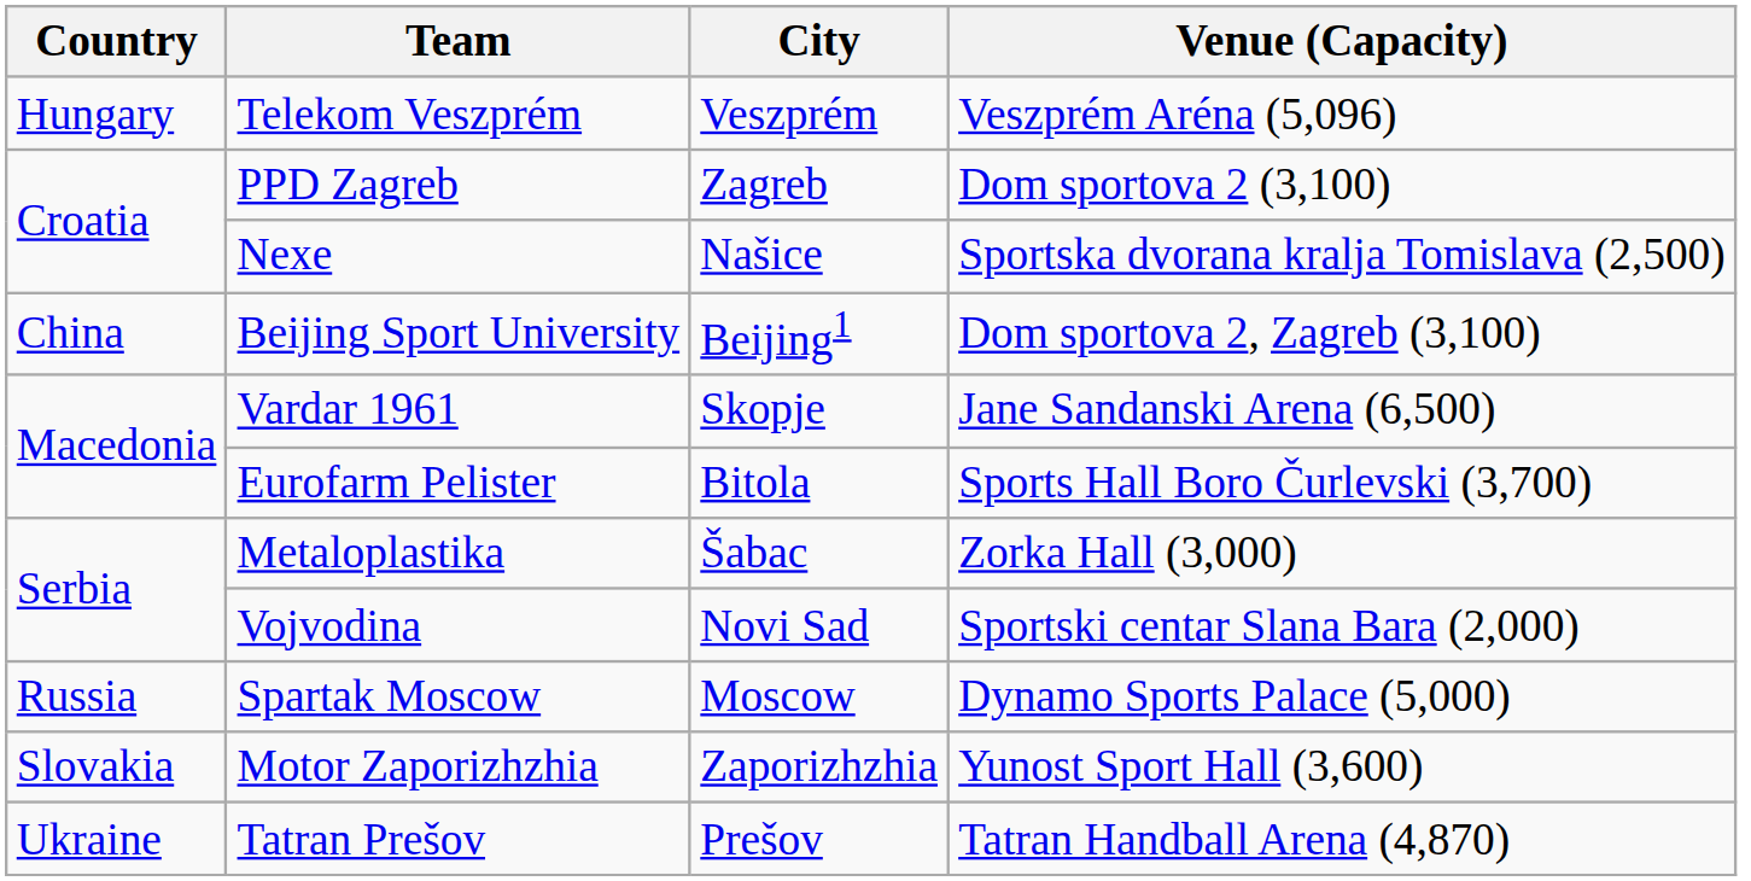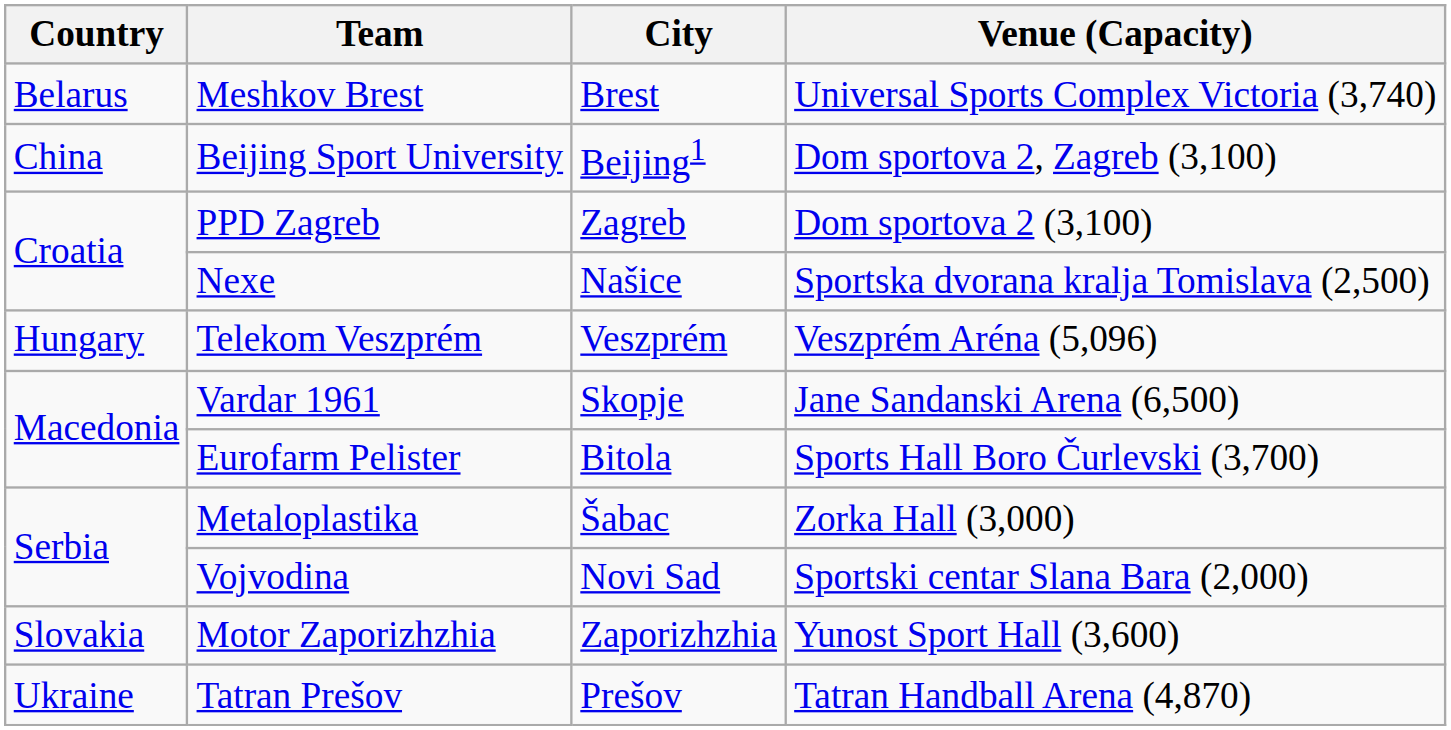+ row: Belarus | Meshkov Brest | Brest | Universal Sports Complex Victoria (3,740)
rows swapped: Beijing Sport University <-> Telekom Veszprém
- row: Russia | Spartak Moscow | Moscow | Dynamo Sports Palace (5,000)
